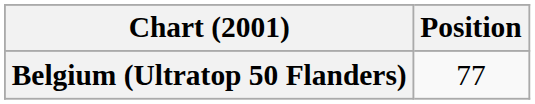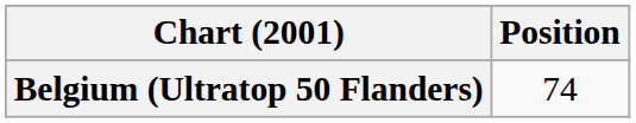Belgium (Ultratop 50 Flanders) | Position: 77 -> 74
